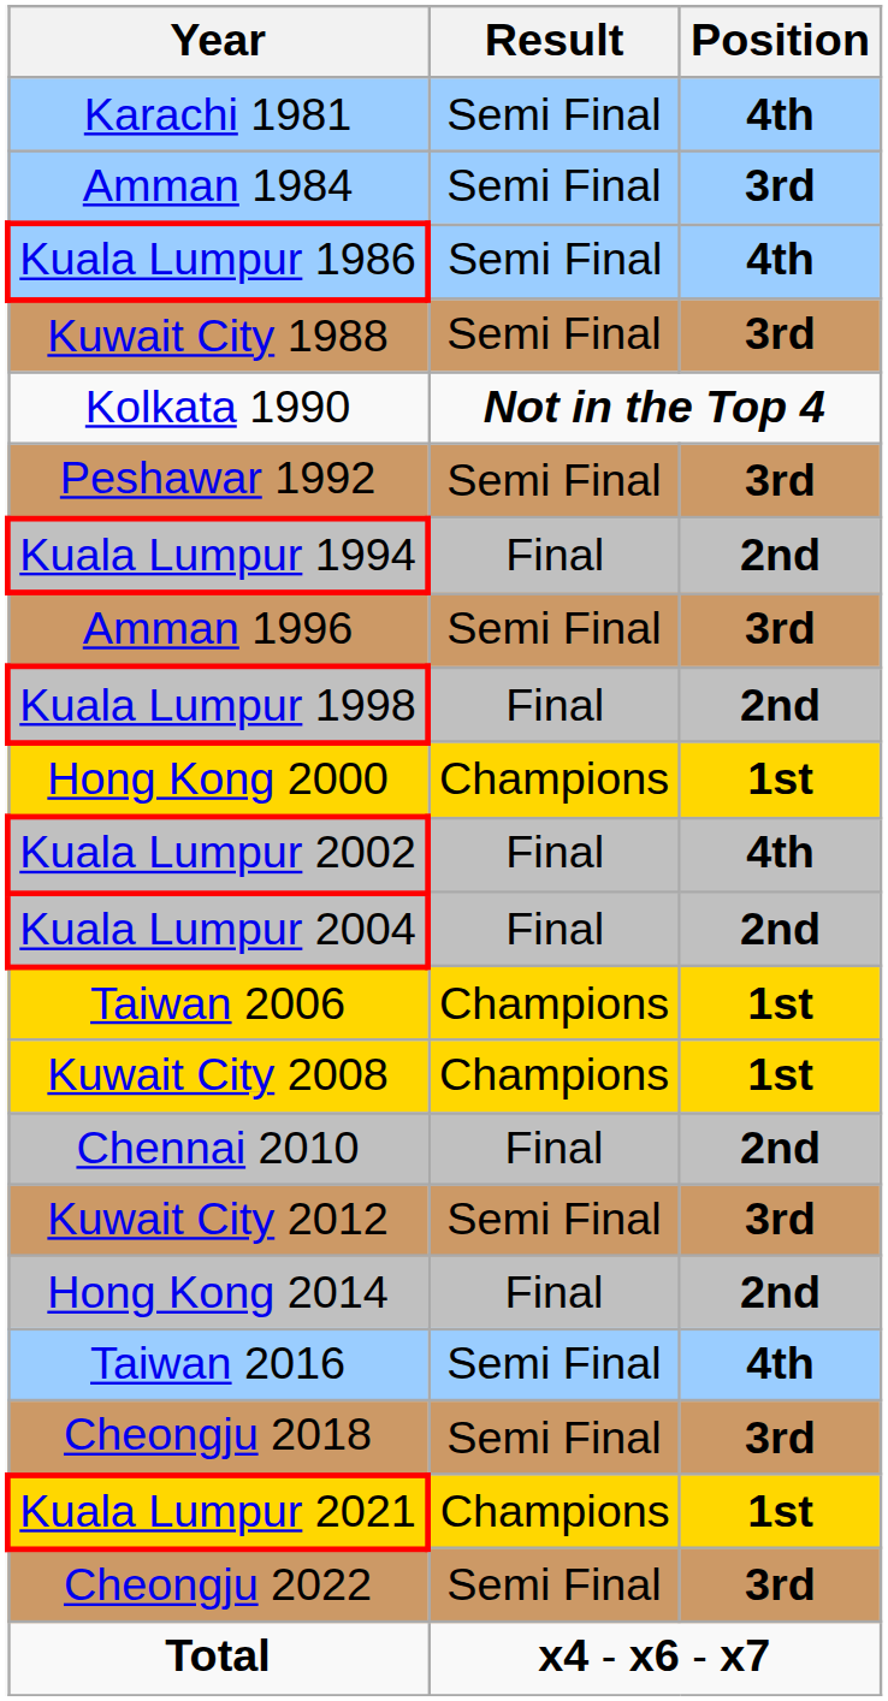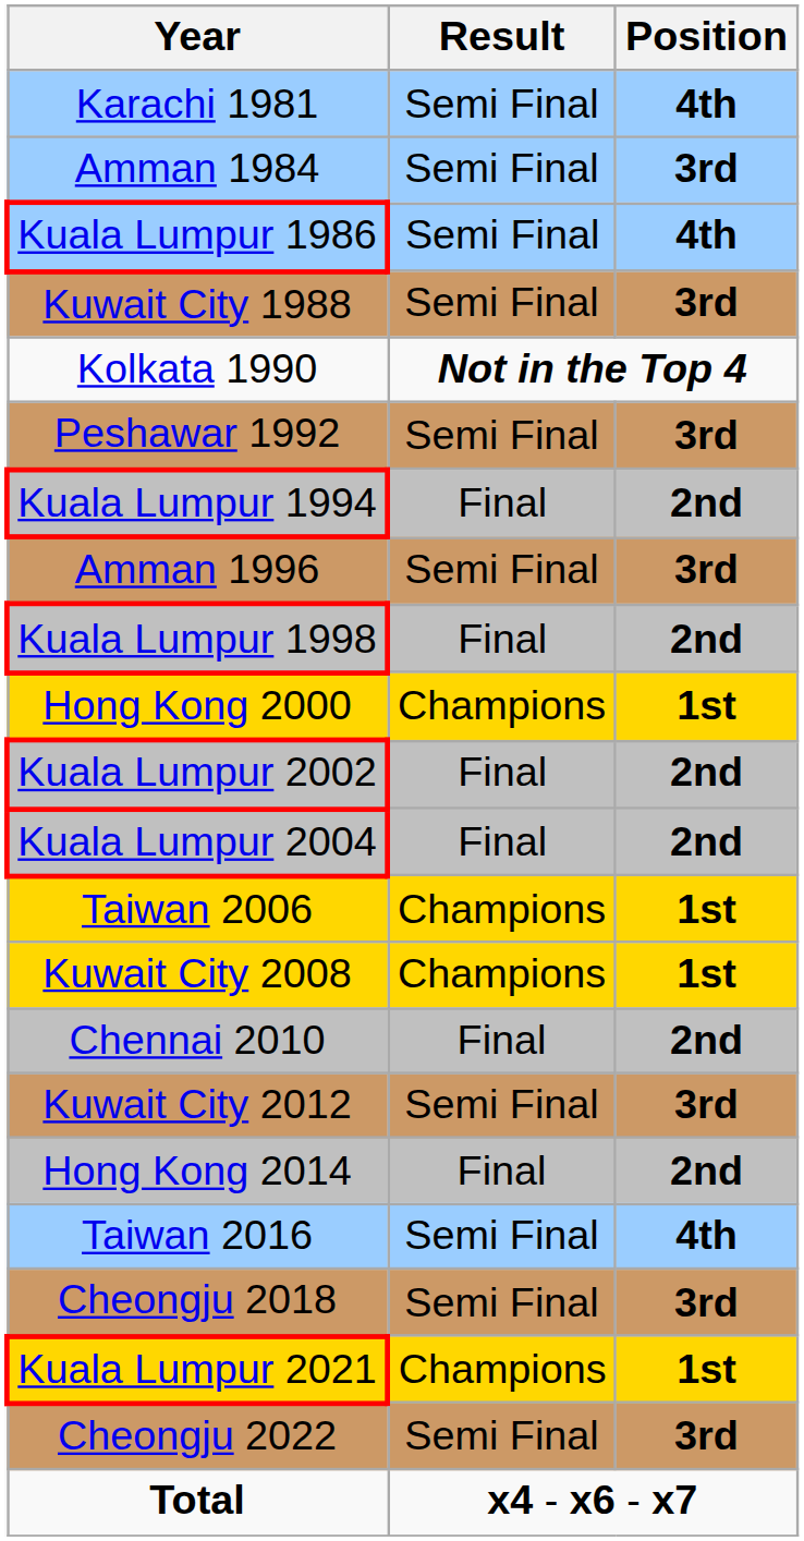Kuala Lumpur 2002 | Position: 4th -> 2nd
